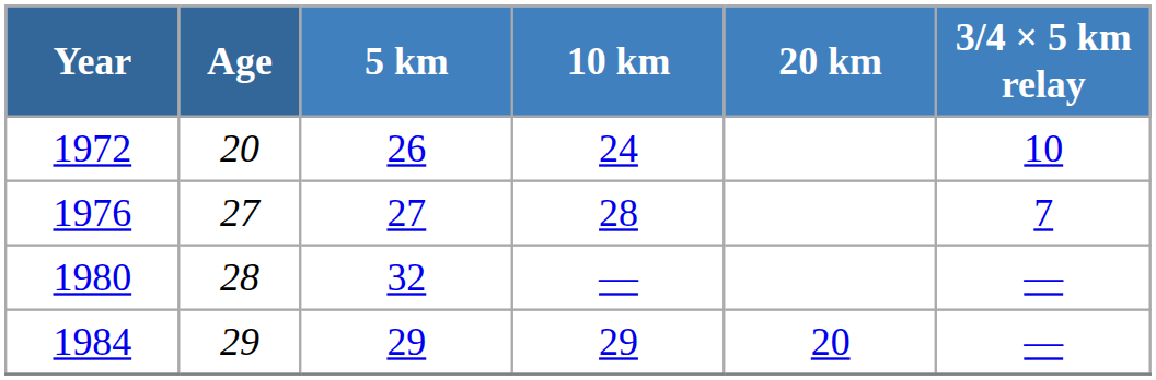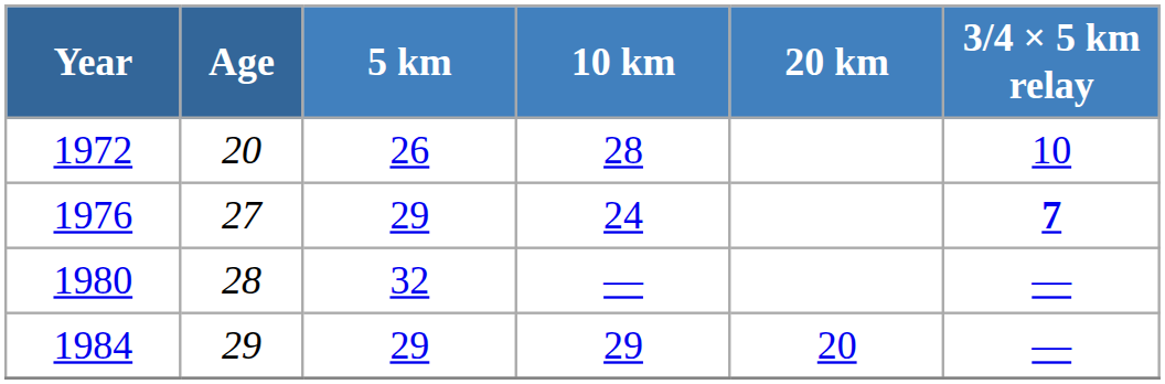1972 | 10 km: 24 -> 28
1976 | 5 km: 27 -> 29
1976 | 10 km: 28 -> 24
1976 | 3/4 × 5 km relay: normal -> bold
